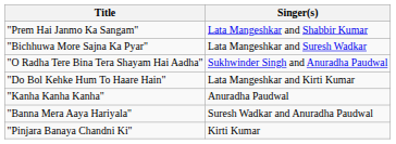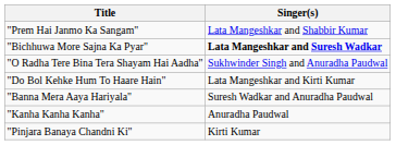"Bichhuwa More Sajna Ka Pyar" | Singer(s): normal -> bold
rows swapped: "Banna Mera Aaya Hariyala" <-> "Kanha Kanha Kanha"
